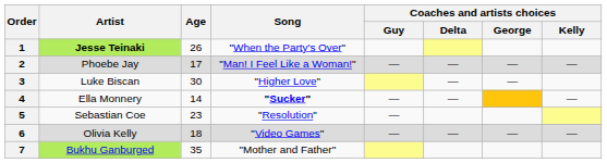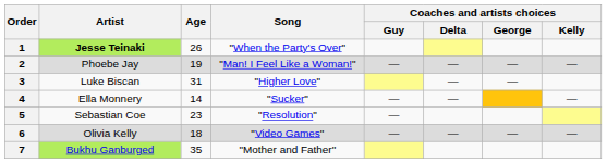2 | Age: 17 -> 19
3 | Age: 30 -> 31
4 | Song: bold -> normal
